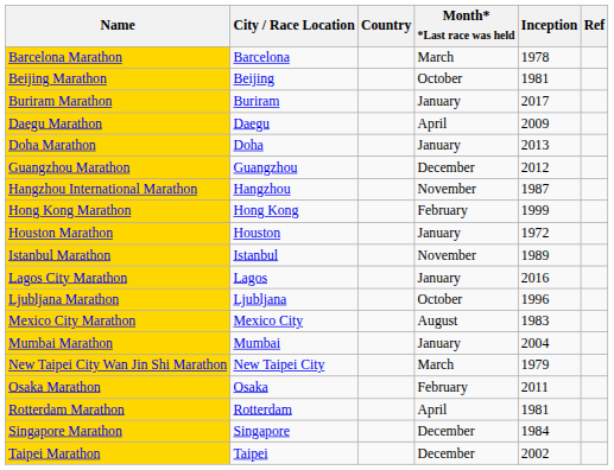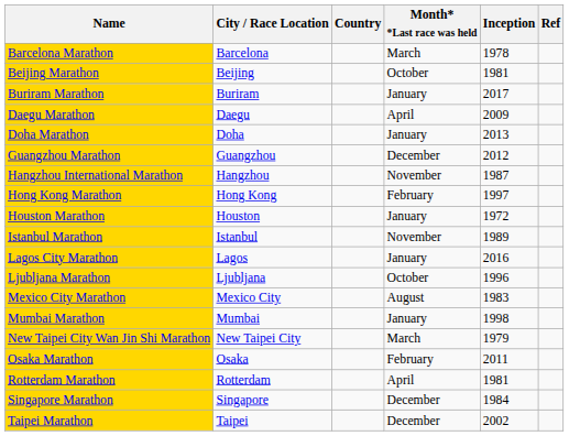Hong Kong Marathon | Inception: 1999 -> 1997
Mumbai Marathon | Inception: 2004 -> 1998
